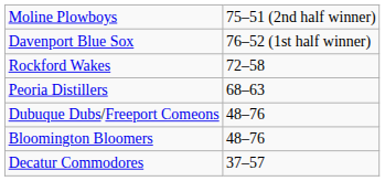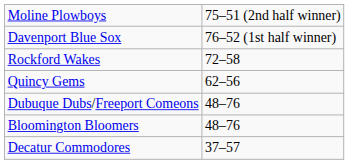+ row: Quincy Gems | 62–56
- row: Peoria Distillers | 68–63
